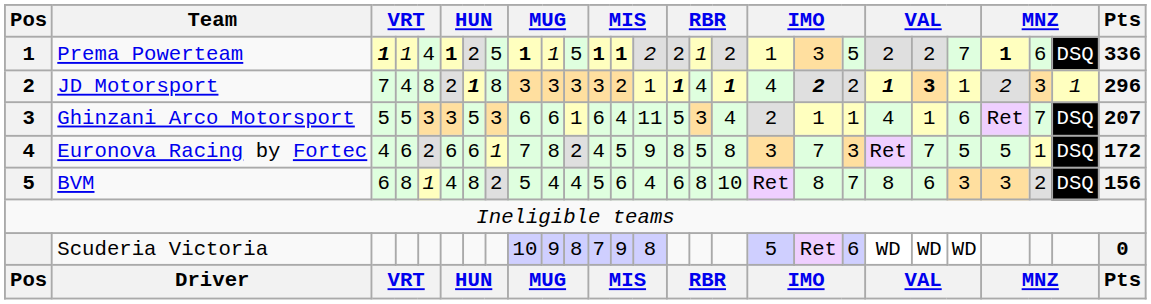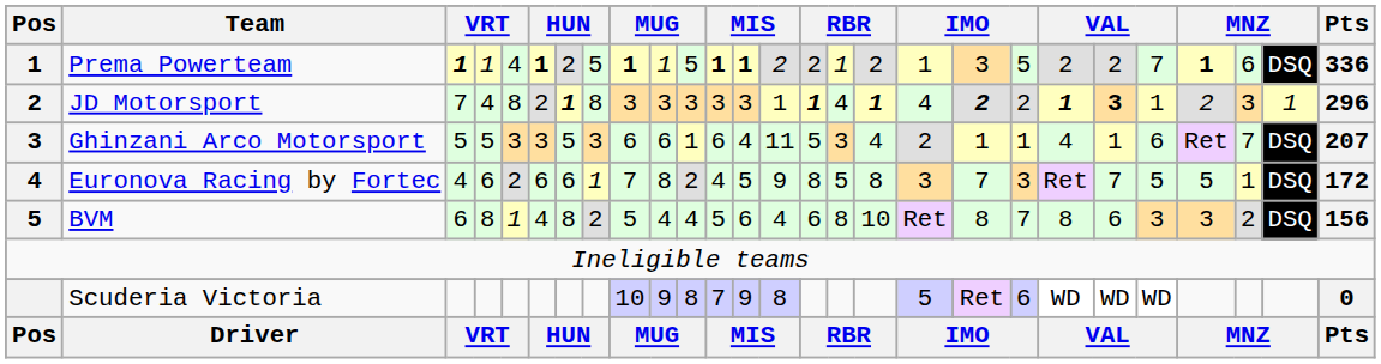JD Motorsport | column 13: 2 -> 3
